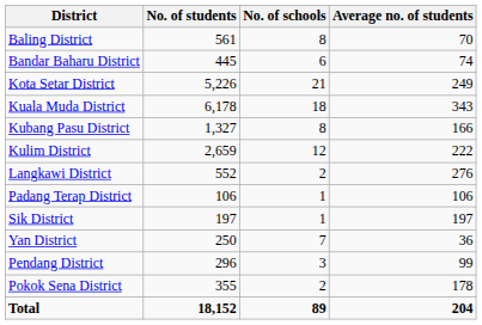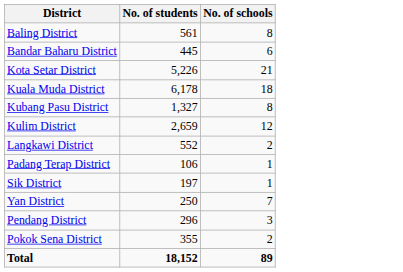- column: Average no. of students | 70 | 74 | 249 | 343 | 166 | 222 | 276 | 106 | 197 | 36 | 99 | 178 | 204
